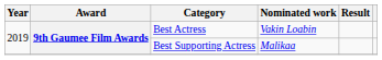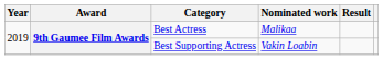Best Actress | Nominated work: Vakin Loabin -> Malikaa
Best Supporting Actress | Nominated work: Malikaa -> Vakin Loabin
